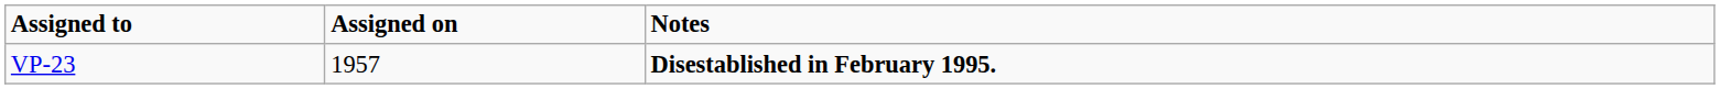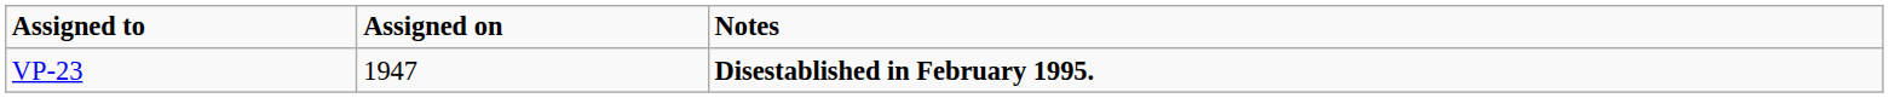VP-23 | Assigned on: 1957 -> 1947
